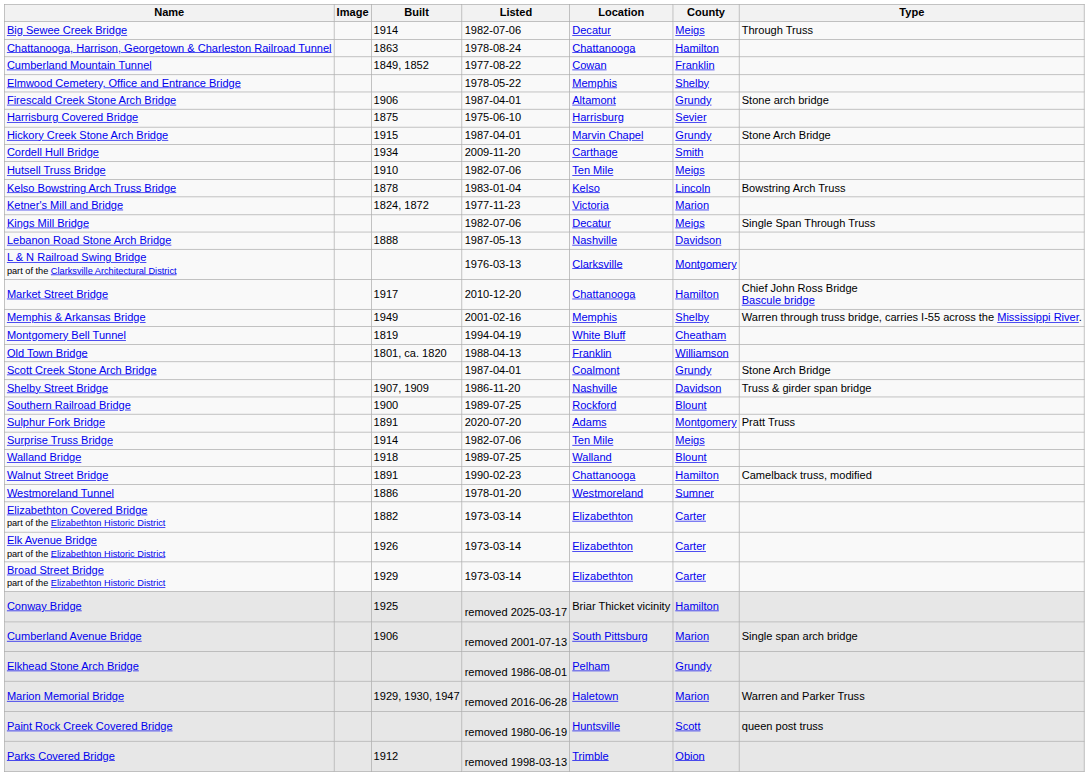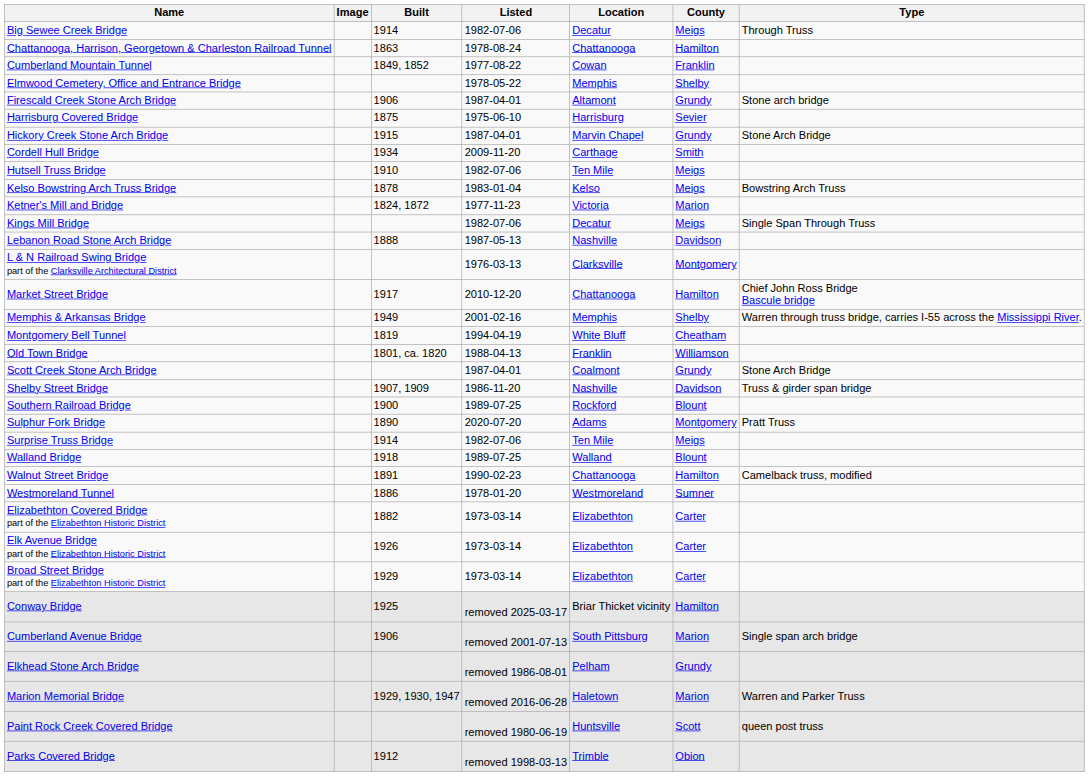Kelso Bowstring Arch Truss Bridge | County: Lincoln -> Meigs
Sulphur Fork Bridge | Built: 1891 -> 1890
